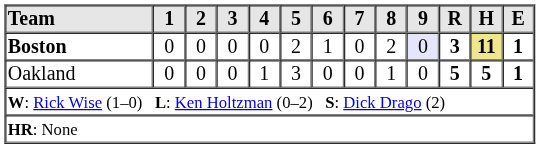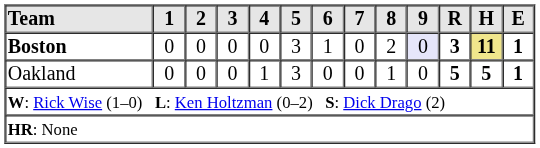Boston | 5: 2 -> 3
